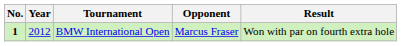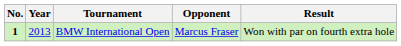BMW International Open | Year: 2012 -> 2013
